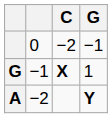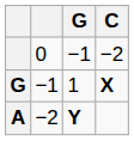columns swapped: G <-> C
